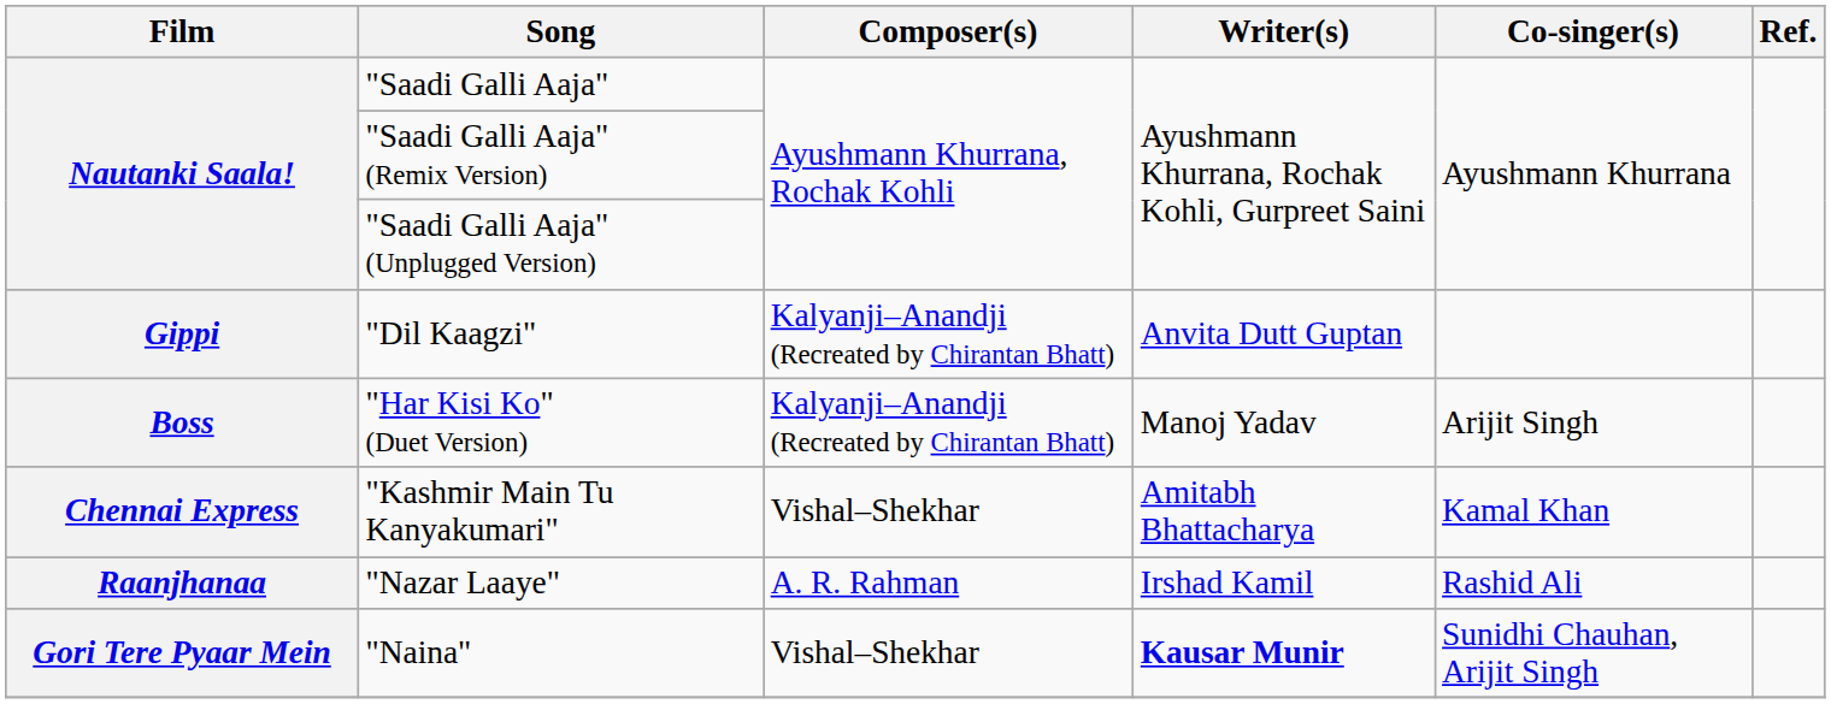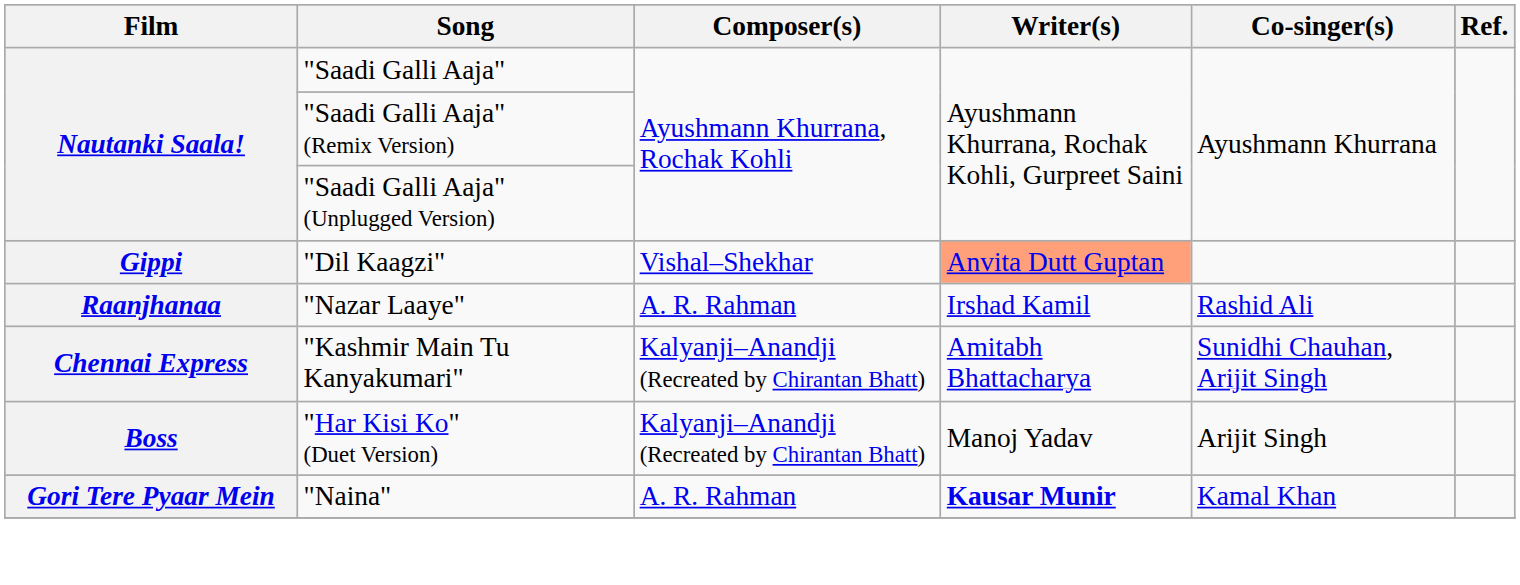"Dil Kaagzi" | Composer(s): Kalyanji–Anandji (Recreated by Chirantan Bhatt) -> Vishal–Shekhar
"Dil Kaagzi" | Writer(s): no background -> lightsalmon background
rows swapped: "Nazar Laaye" <-> "Har Kisi Ko" (Duet Version)
"Kashmir Main Tu Kanyakumari" | Composer(s): Vishal–Shekhar -> Kalyanji–Anandji (Recreated by Chirantan Bhatt)
"Kashmir Main Tu Kanyakumari" | Co-singer(s): Kamal Khan -> Sunidhi Chauhan, Arijit Singh
"Naina" | Composer(s): Vishal–Shekhar -> A. R. Rahman
"Naina" | Co-singer(s): Sunidhi Chauhan, Arijit Singh -> Kamal Khan
